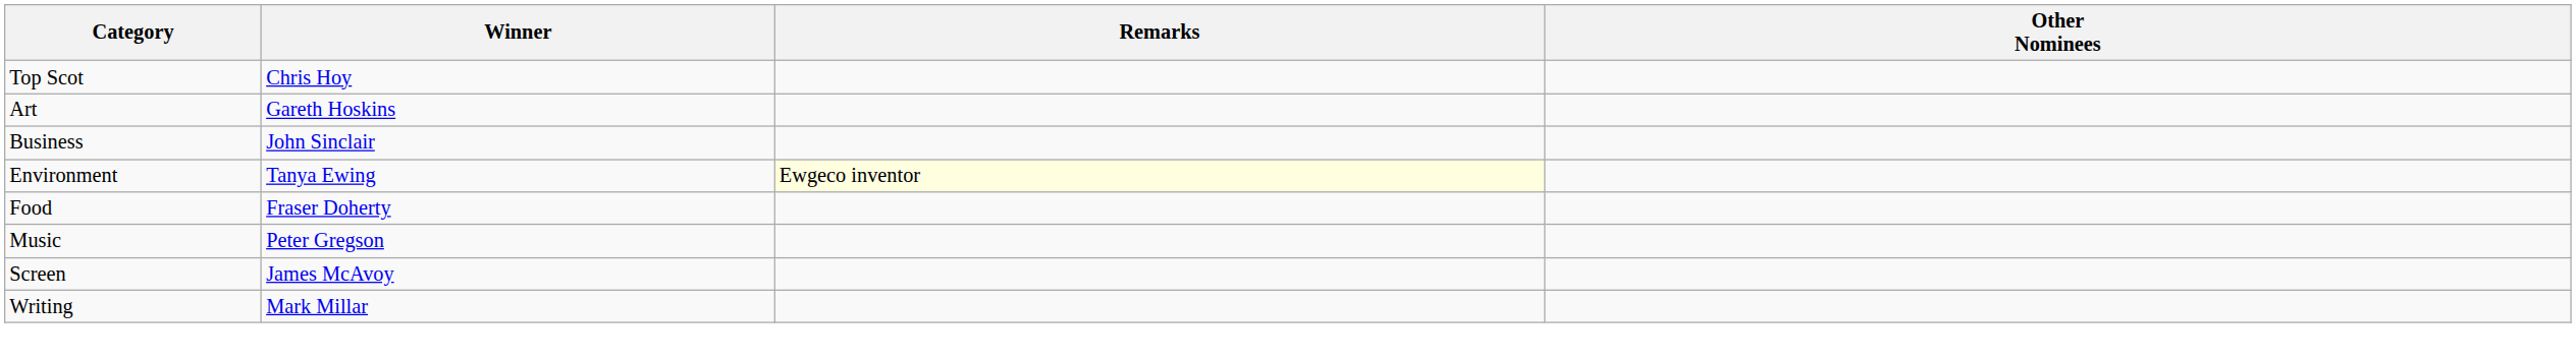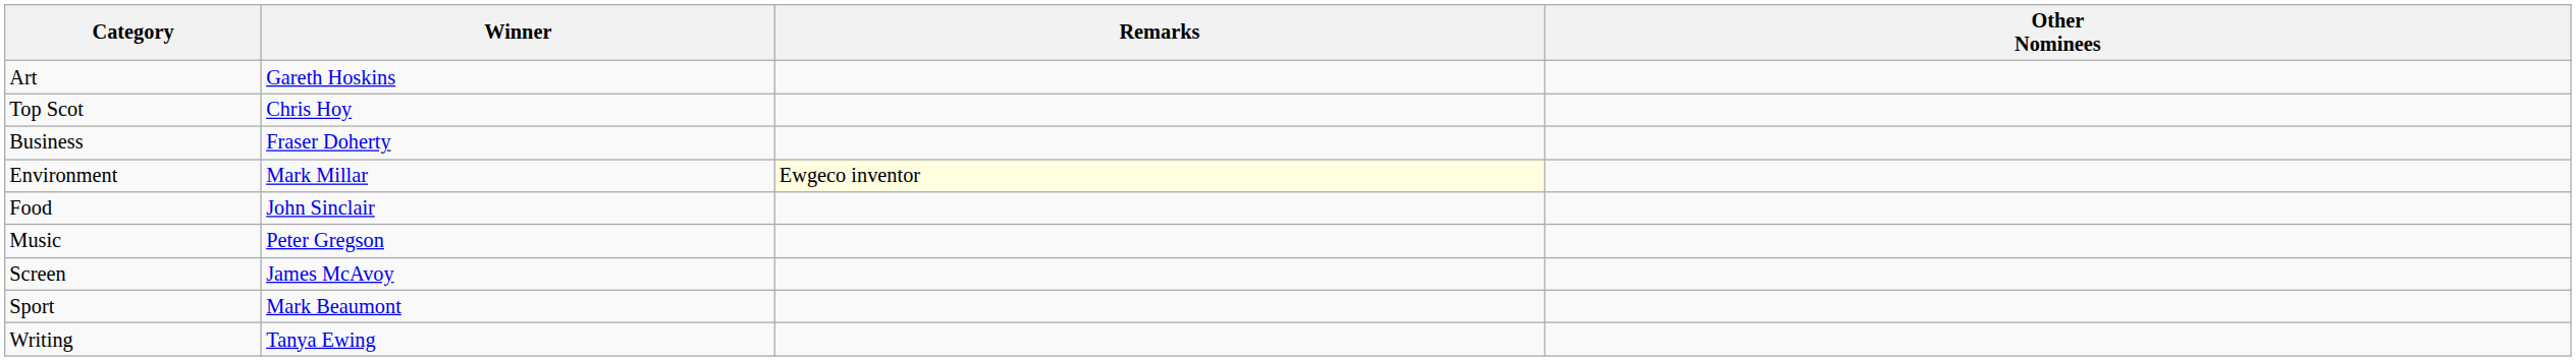rows swapped: Top Scot <-> Art
Business | Winner: John Sinclair -> Fraser Doherty
Environment | Winner: Tanya Ewing -> Mark Millar
Food | Winner: Fraser Doherty -> John Sinclair
+ row: Sport | Mark Beaumont
Writing | Winner: Mark Millar -> Tanya Ewing
